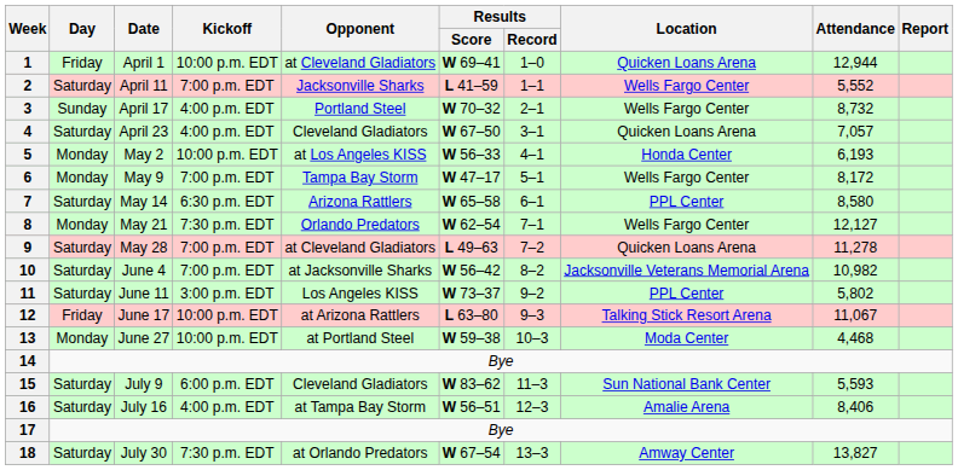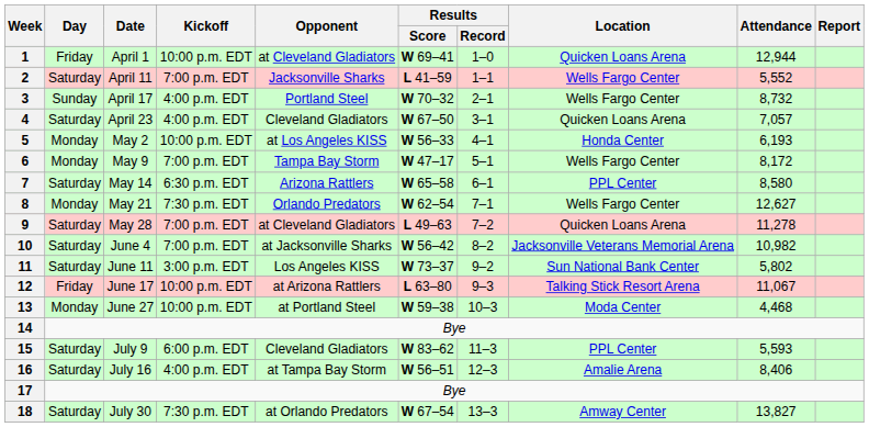8 | Attendance: 12,127 -> 12,627
11 | Location: PPL Center -> Sun National Bank Center
15 | Location: Sun National Bank Center -> PPL Center
